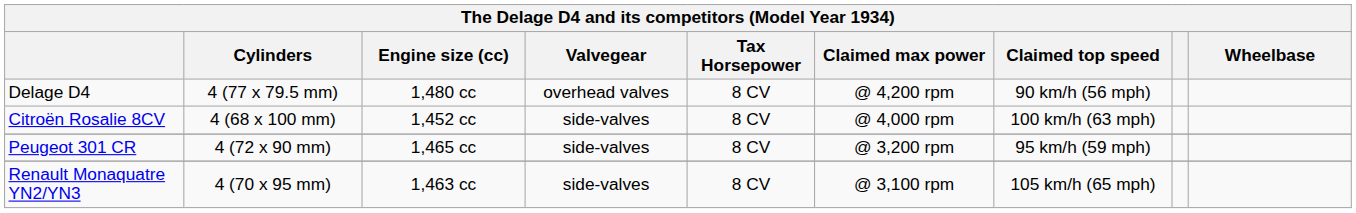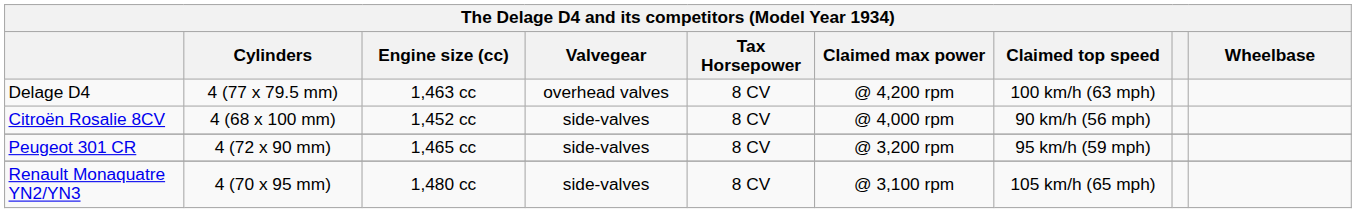Delage D4 | Engine size (cc): 1,480 cc -> 1,463 cc
Delage D4 | Claimed top speed: 90 km/h (56 mph) -> 100 km/h (63 mph)
Citroën Rosalie 8CV | Claimed top speed: 100 km/h (63 mph) -> 90 km/h (56 mph)
Renault Monaquatre YN2/YN3 | Engine size (cc): 1,463 cc -> 1,480 cc
